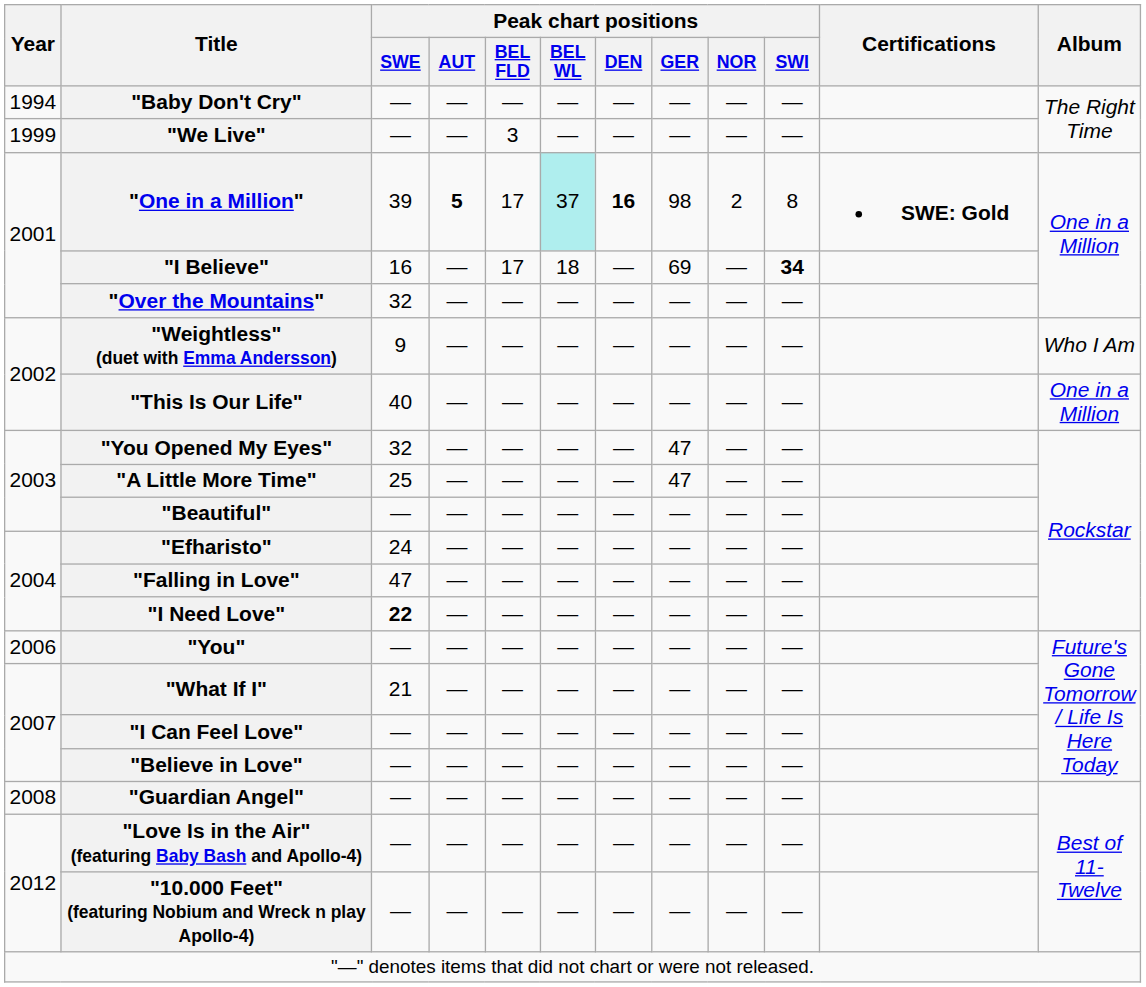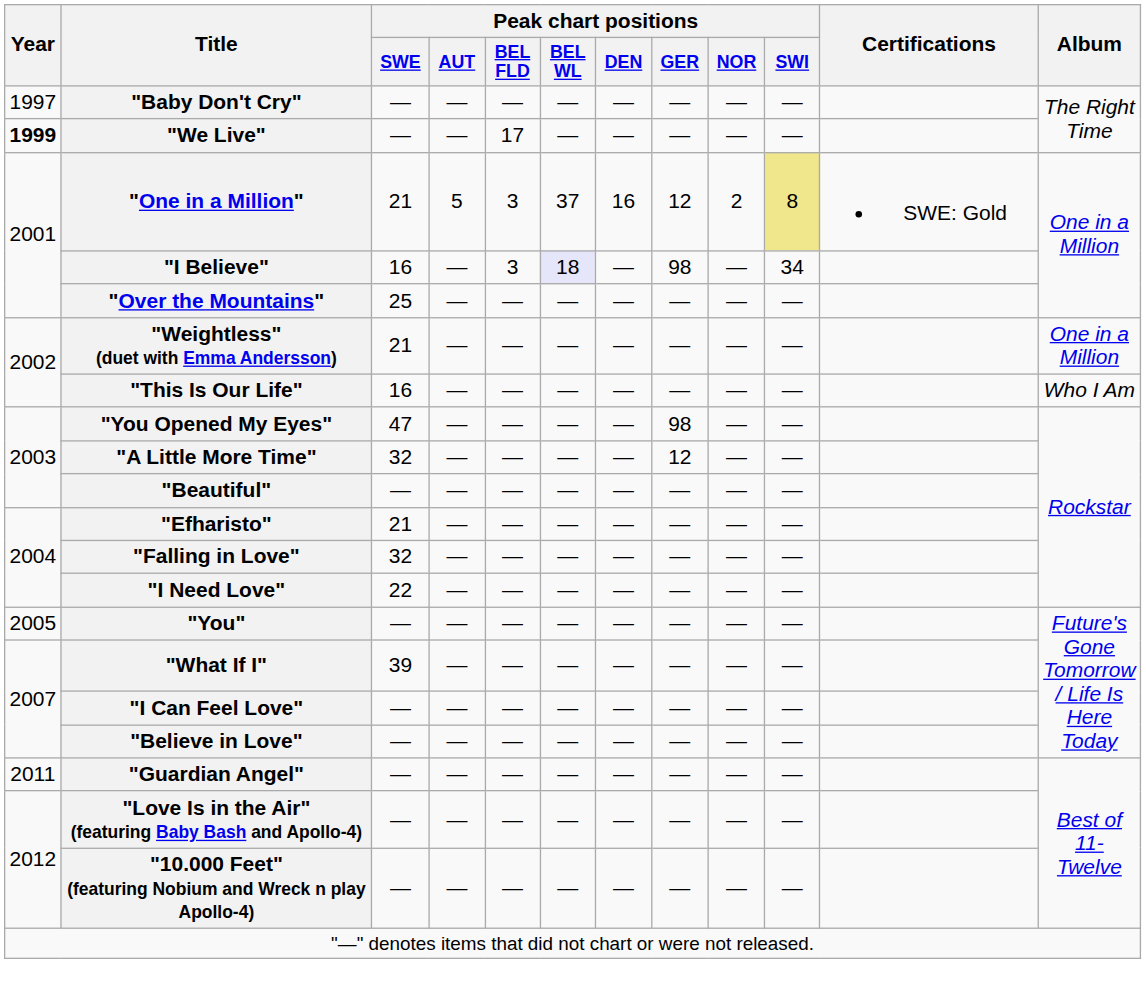"Baby Don't Cry" | Year: 1994 -> 1997
"We Live" | Year: normal -> bold
"We Live" | Peak chart positions / BEL FLD: 3 -> 17
"One in a Million" | Peak chart positions / SWE: 39 -> 21
"One in a Million" | Peak chart positions / AUT: bold -> normal
"One in a Million" | Peak chart positions / BEL FLD: 17 -> 3
"One in a Million" | Peak chart positions / BEL WL: paleturquoise background -> no background
"One in a Million" | Peak chart positions / DEN: bold -> normal
"One in a Million" | Peak chart positions / GER: 98 -> 12
"One in a Million" | Peak chart positions / SWI: no background -> khaki background
"One in a Million" | Certifications: bold -> normal
"I Believe" | Peak chart positions / BEL FLD: 17 -> 3
"I Believe" | Peak chart positions / BEL WL: no background -> lavender background
"I Believe" | Peak chart positions / GER: 69 -> 98
"I Believe" | Peak chart positions / SWI: bold -> normal
"Over the Mountains" | Peak chart positions / SWE: 32 -> 25
"Weightless" (duet with Emma Andersson) | Peak chart positions / SWE: 9 -> 21
"Weightless" (duet with Emma Andersson) | Album: Who I Am -> One in a Million
"This Is Our Life" | Peak chart positions / SWE: 40 -> 16
"This Is Our Life" | Album: One in a Million -> Who I Am
"You Opened My Eyes" | Peak chart positions / SWE: 32 -> 47
"You Opened My Eyes" | Peak chart positions / GER: 47 -> 98
"A Little More Time" | Peak chart positions / SWE: 25 -> 32
"A Little More Time" | Peak chart positions / GER: 47 -> 12
"Efharisto" | Peak chart positions / SWE: 24 -> 21
"Falling in Love" | Peak chart positions / SWE: 47 -> 32
"I Need Love" | Peak chart positions / SWE: bold -> normal
"You" | Year: 2006 -> 2005
"What If I" | Peak chart positions / SWE: 21 -> 39
"Guardian Angel" | Year: 2008 -> 2011
